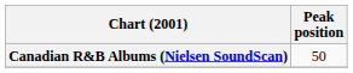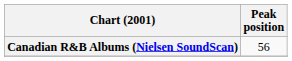Canadian R&B Albums (Nielsen SoundScan) | Peak position: 50 -> 56
